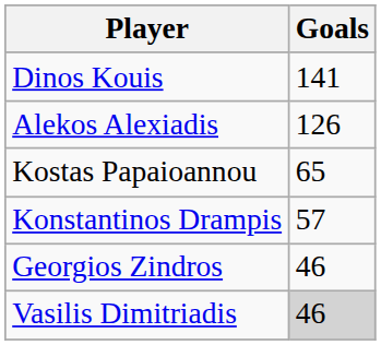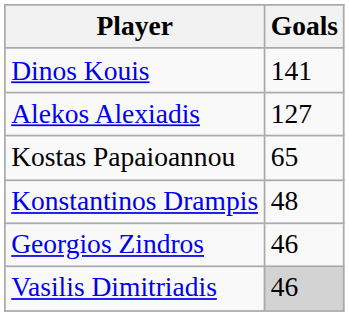Alekos Alexiadis | Goals: 126 -> 127
Konstantinos Drampis | Goals: 57 -> 48
